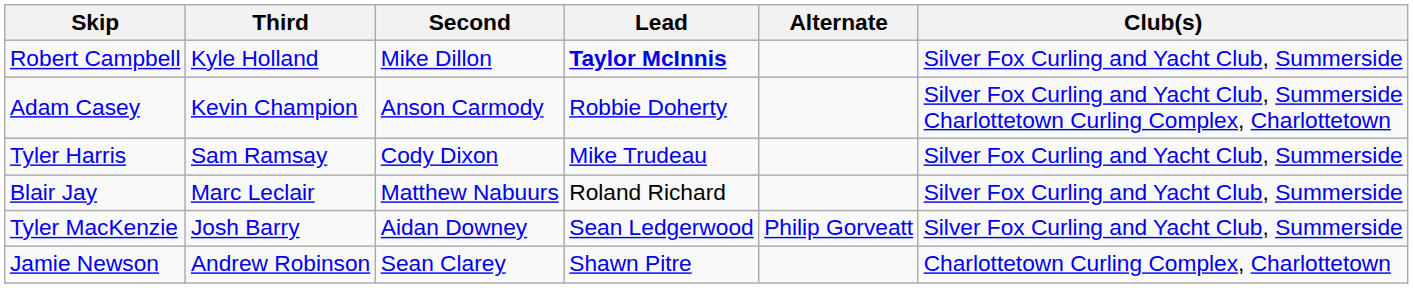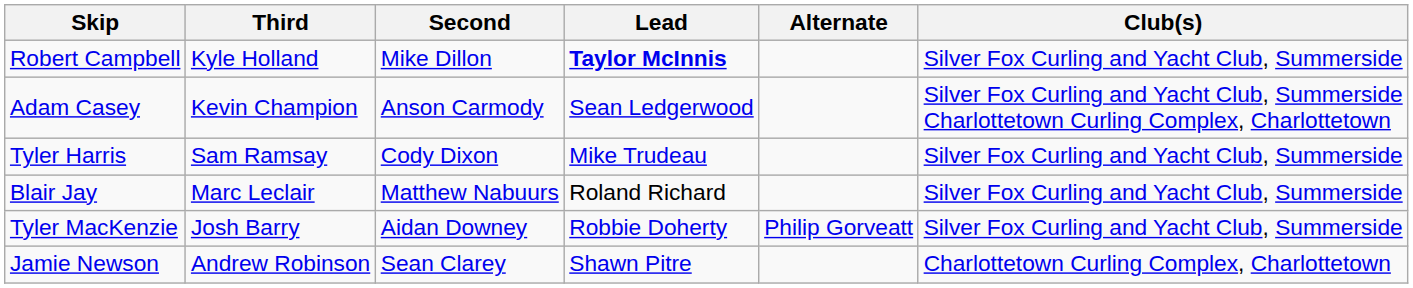Adam Casey | Lead: Robbie Doherty -> Sean Ledgerwood
Tyler MacKenzie | Lead: Sean Ledgerwood -> Robbie Doherty
